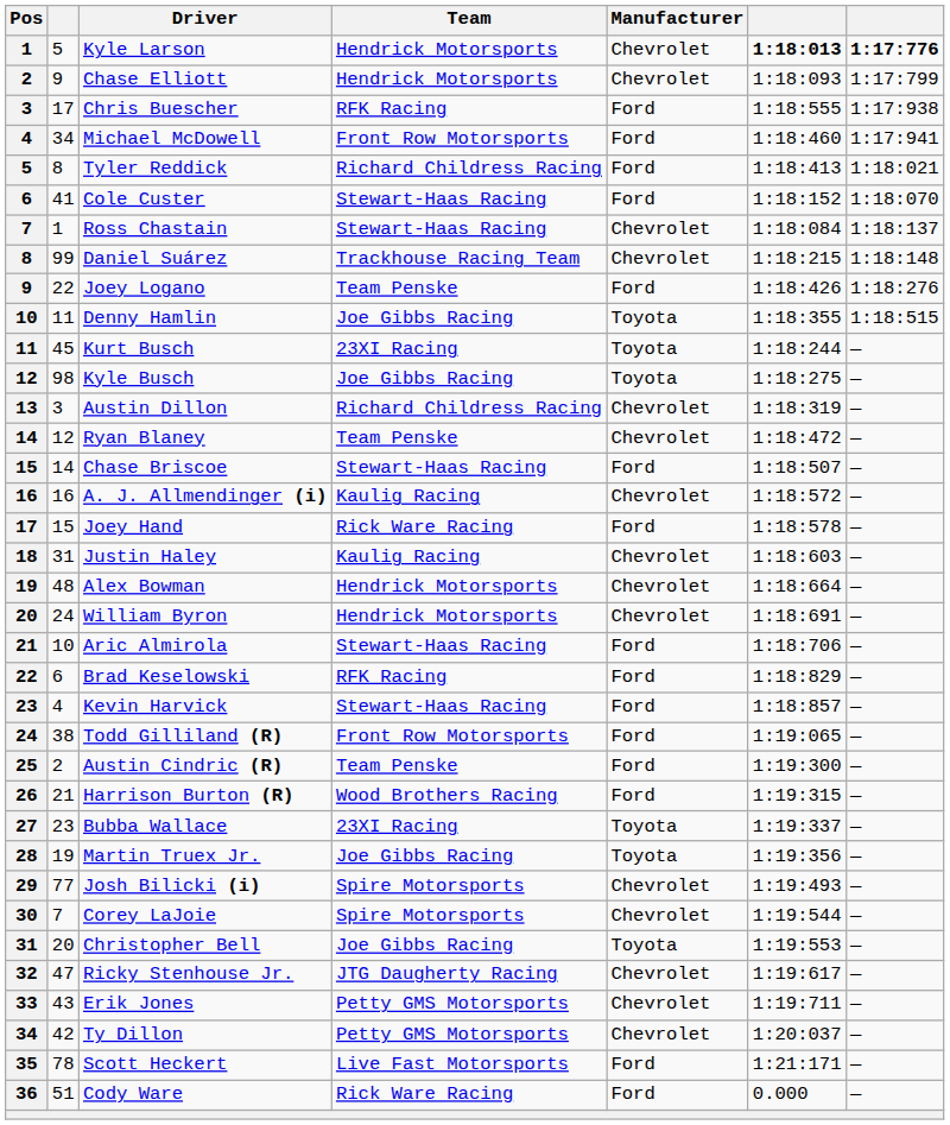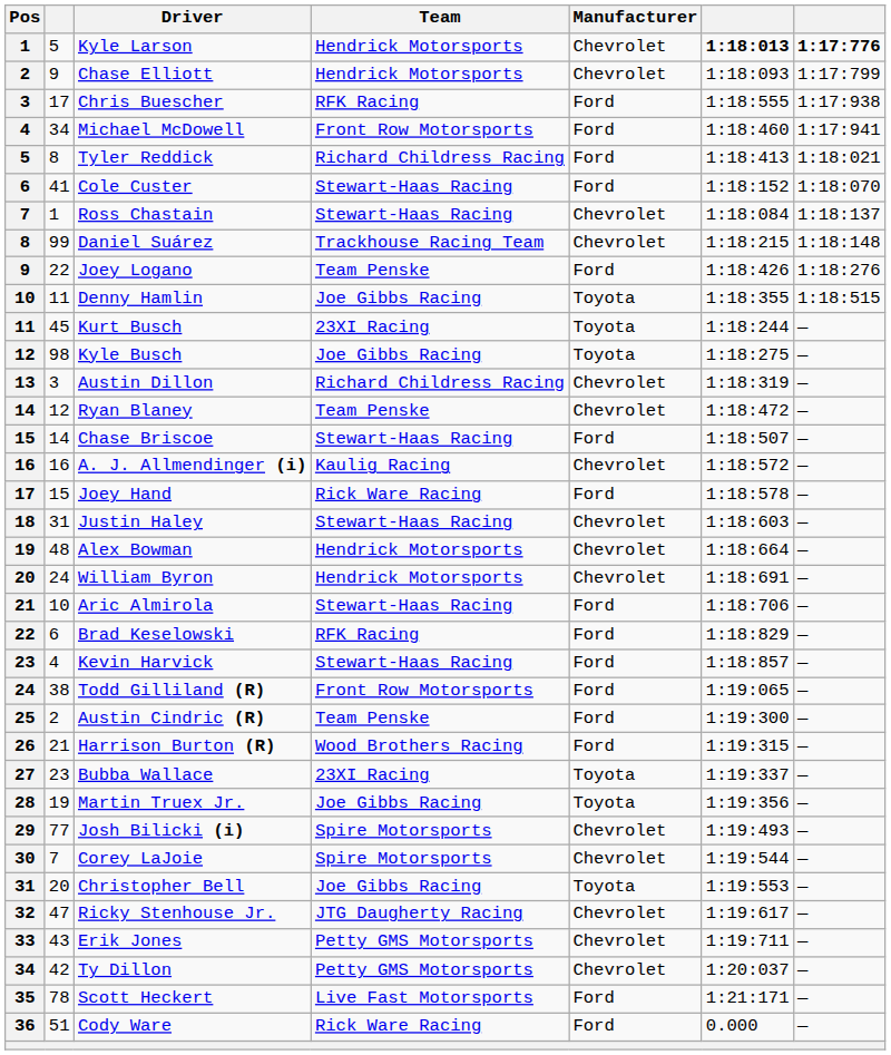Justin Haley | Team: Kaulig Racing -> Stewart-Haas Racing
